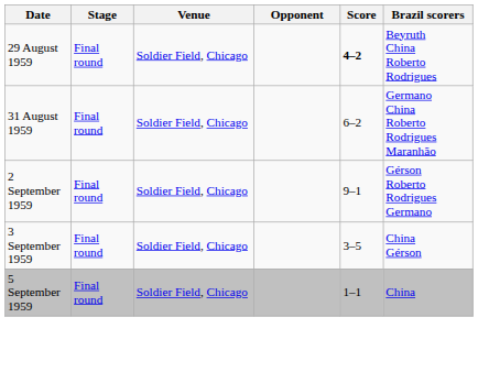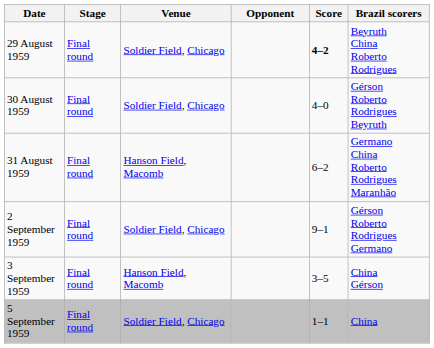+ row: 30 August 1959 | Final round | Soldier Field, Chicago | 4–0 | Gérson Roberto Rodrigues Beyruth
31 August 1959 | Venue: Soldier Field, Chicago -> Hanson Field, Macomb
3 September 1959 | Venue: Soldier Field, Chicago -> Hanson Field, Macomb
